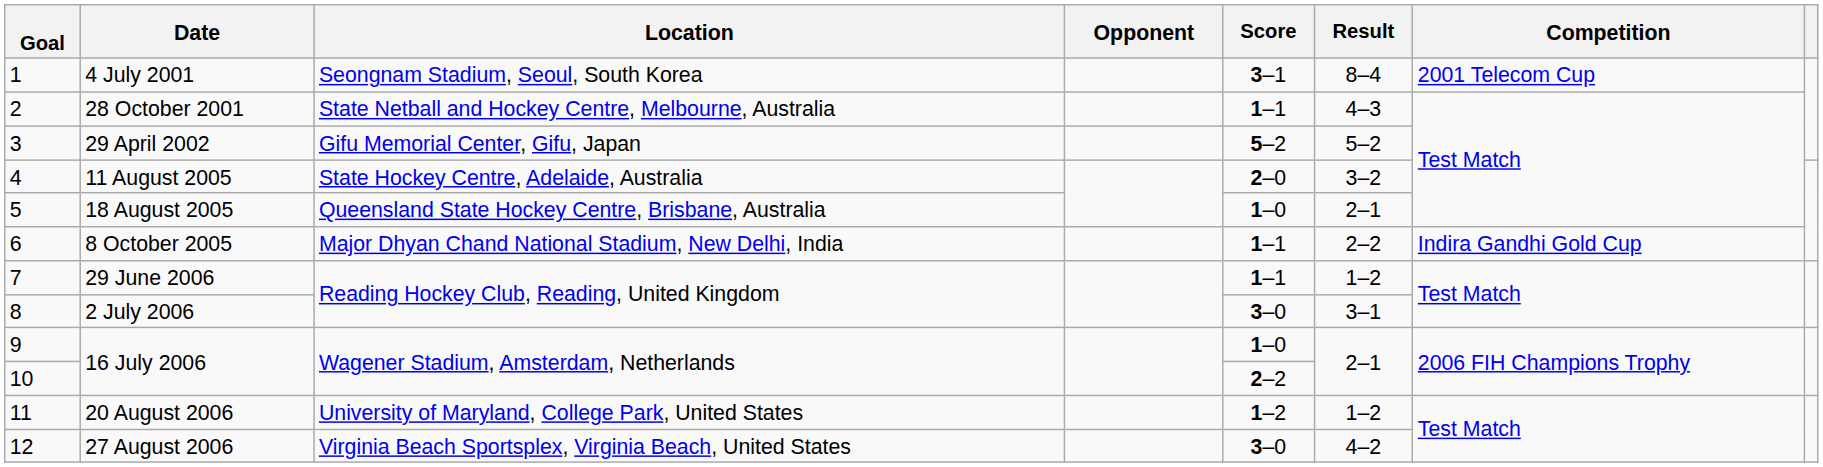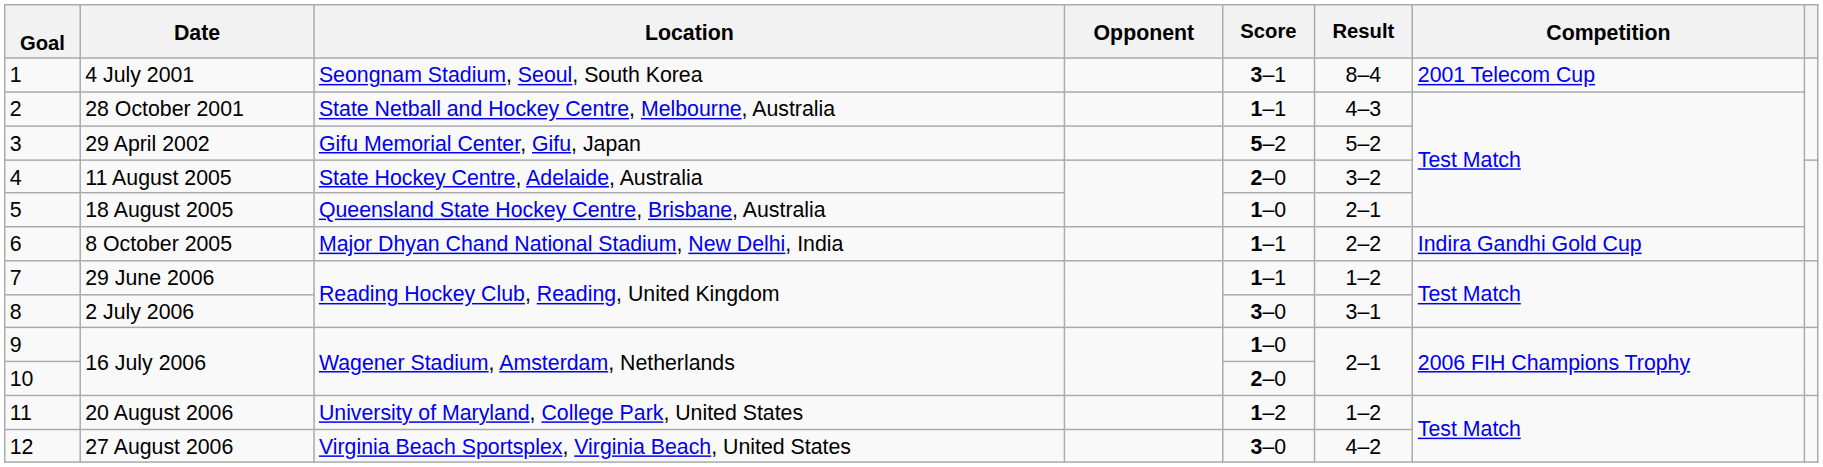10 / 16 July 2006 | Score: 2–2 -> 2–0
